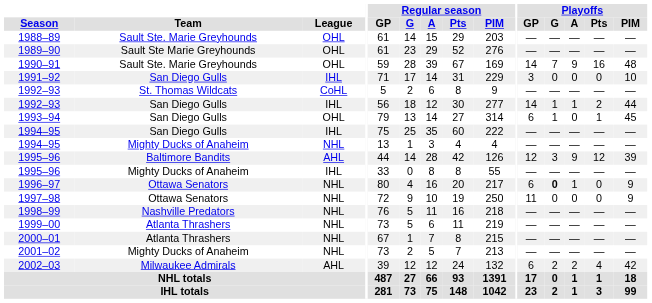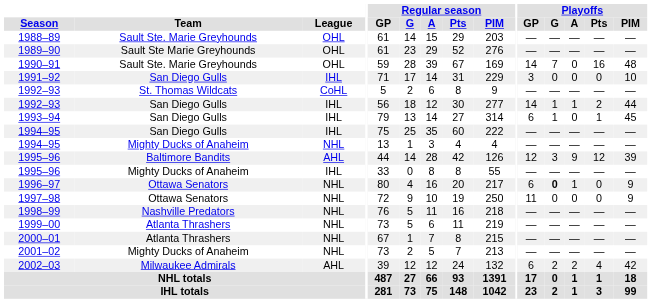1990–91 | Playoffs / A: 9 -> 0
1993–94 | League: OHL -> IHL
